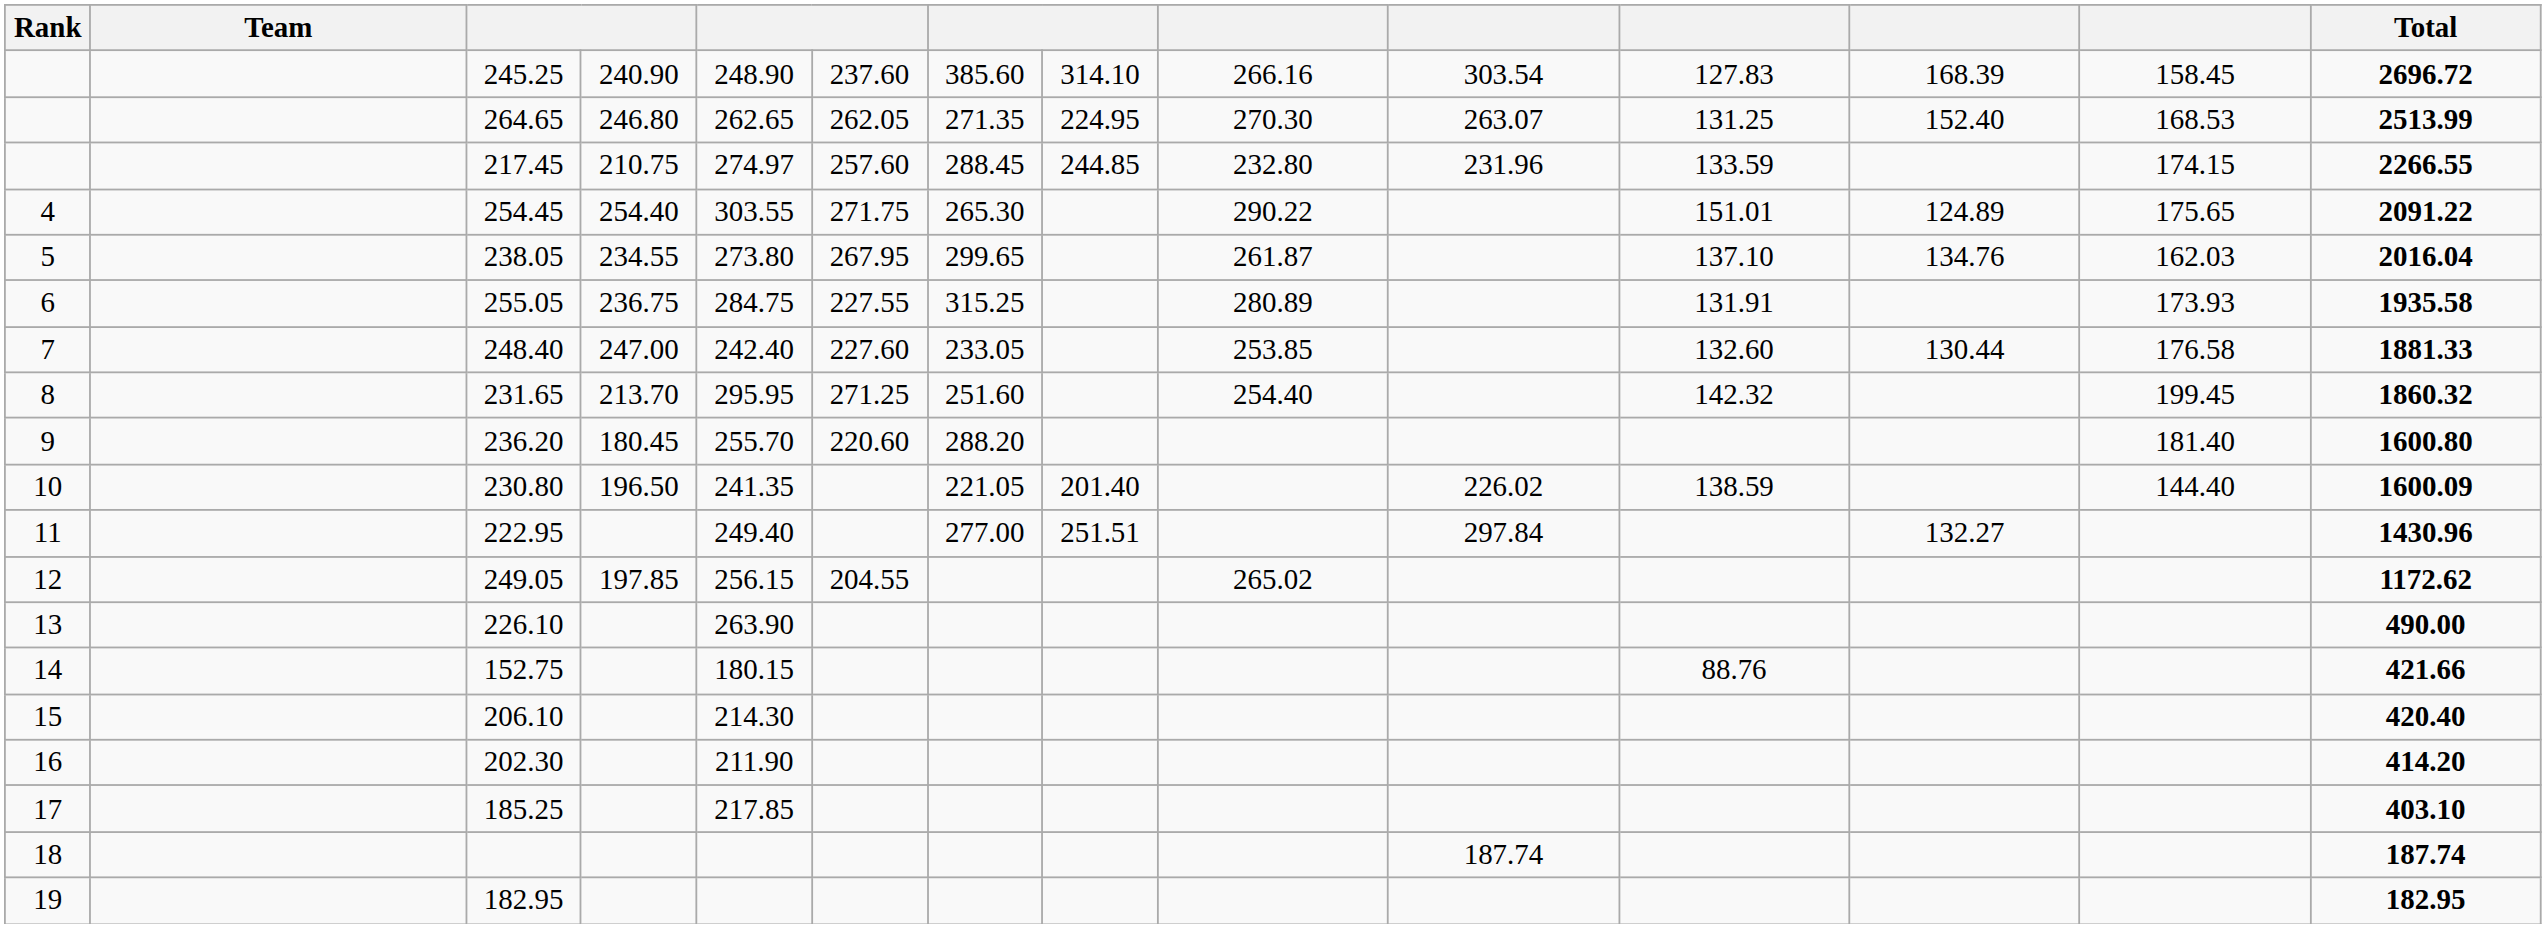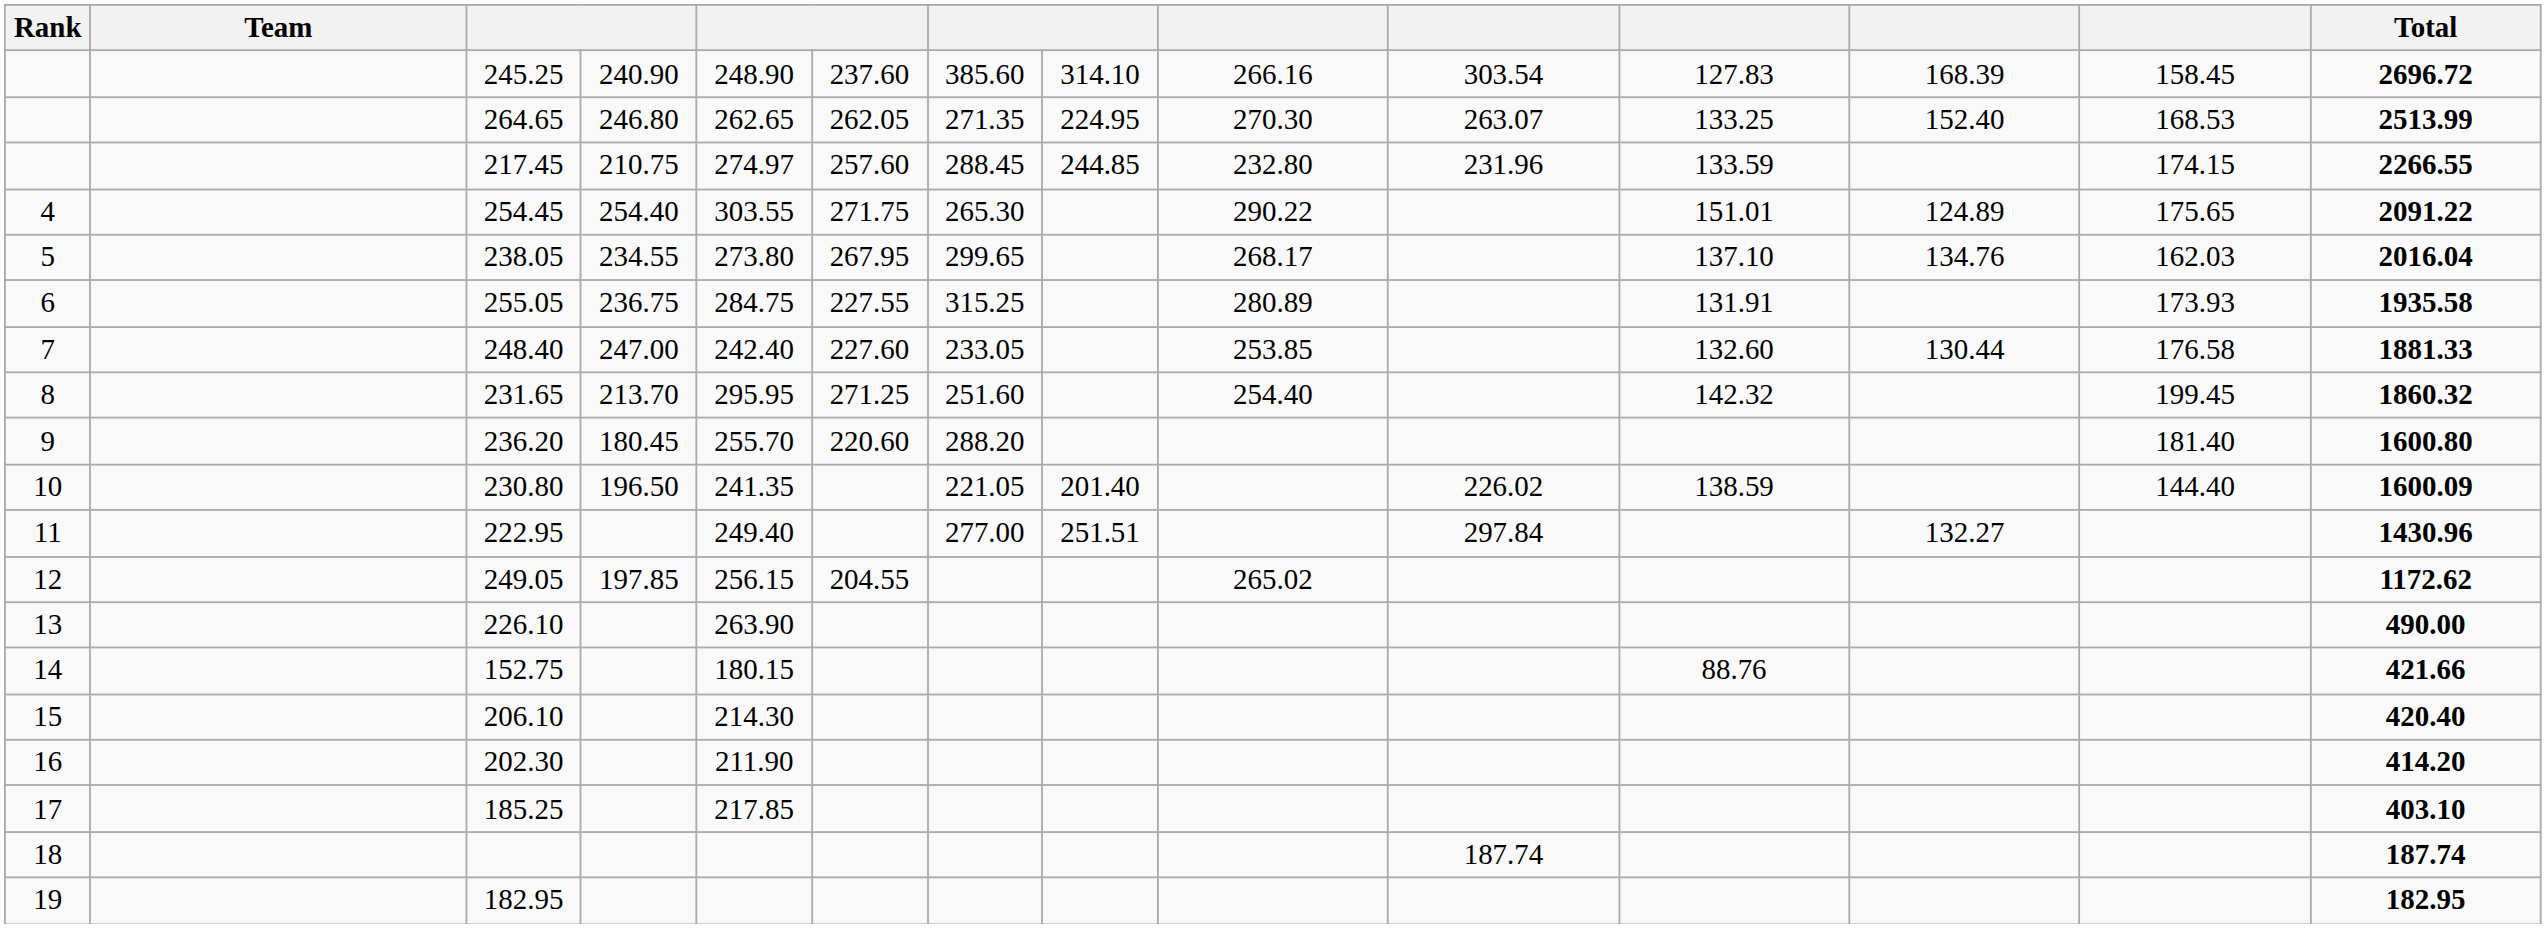264.65 | column 11: 131.25 -> 133.25
238.05 | column 9: 261.87 -> 268.17
